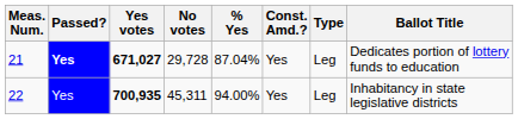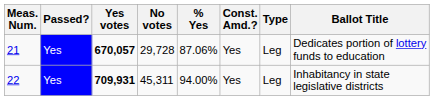21 | Passed?: bold -> normal
21 | Yes votes: 671,027 -> 670,057
21 | % Yes: 87.04% -> 87.06%
22 | Yes votes: 700,935 -> 709,931
